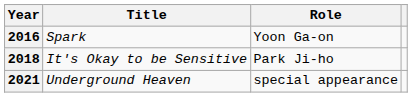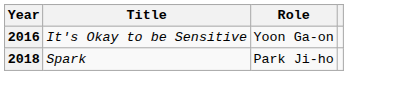2016 | Title: Spark -> It's Okay to be Sensitive
2018 | Title: It's Okay to be Sensitive -> Spark
- row: 2021 | Underground Heaven | special appearance
